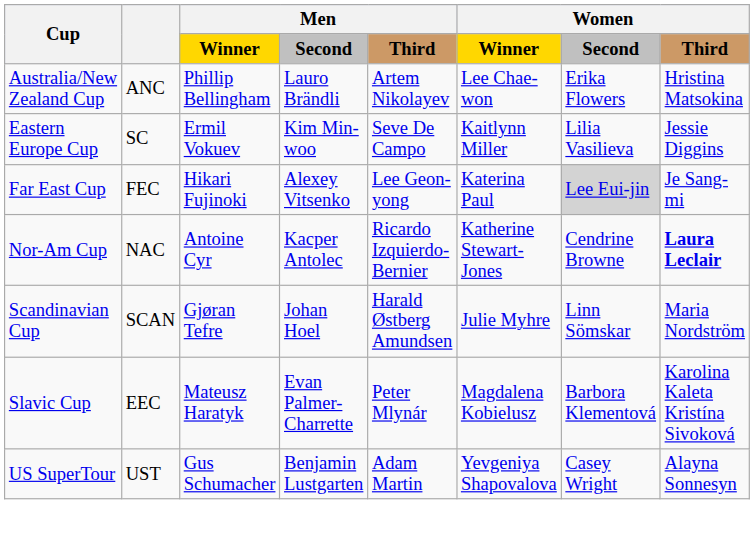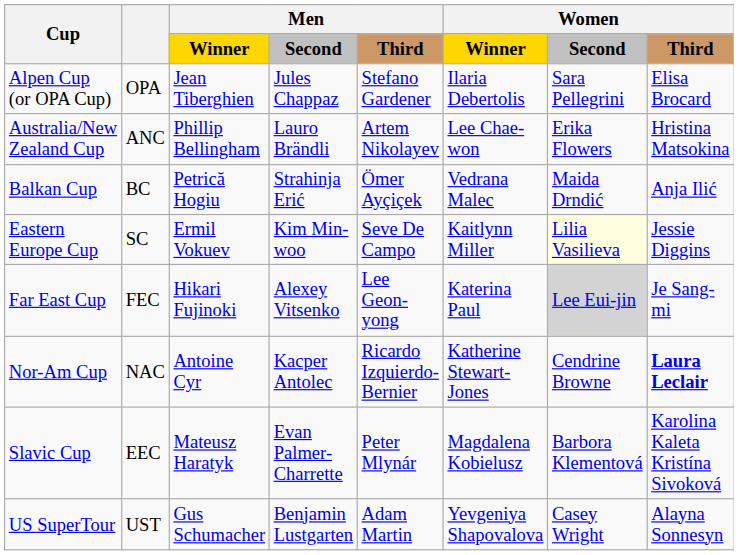+ row: Alpen Cup (or OPA Cup) | OPA | Jean Tiberghien | Jules Chappaz | Stefano Gardener | Ilaria Debertolis | Sara Pellegrini | Elisa Brocard
+ row: Balkan Cup | BC | Petrică Hogiu | Strahinja Erić | Ömer Ayçiçek | Vedrana Malec | Maida Drndić | Anja Ilić
Eastern Europe Cup | Women / Second: no background -> lightyellow background
- row: Scandinavian Cup | SCAN | Gjøran Tefre | Johan Hoel | Harald Østberg Amundsen | Julie Myhre | Linn Sömskar | Maria Nordström
